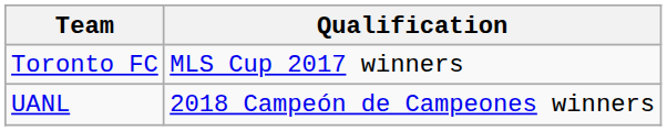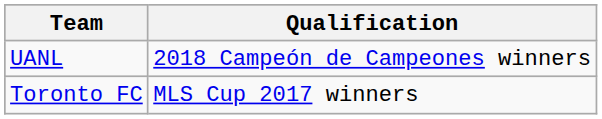rows swapped: Toronto FC <-> UANL
